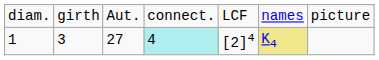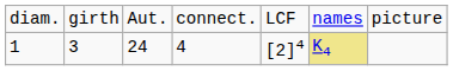1 | column 3: 27 -> 24
1 | column 4: paleturquoise background -> no background
